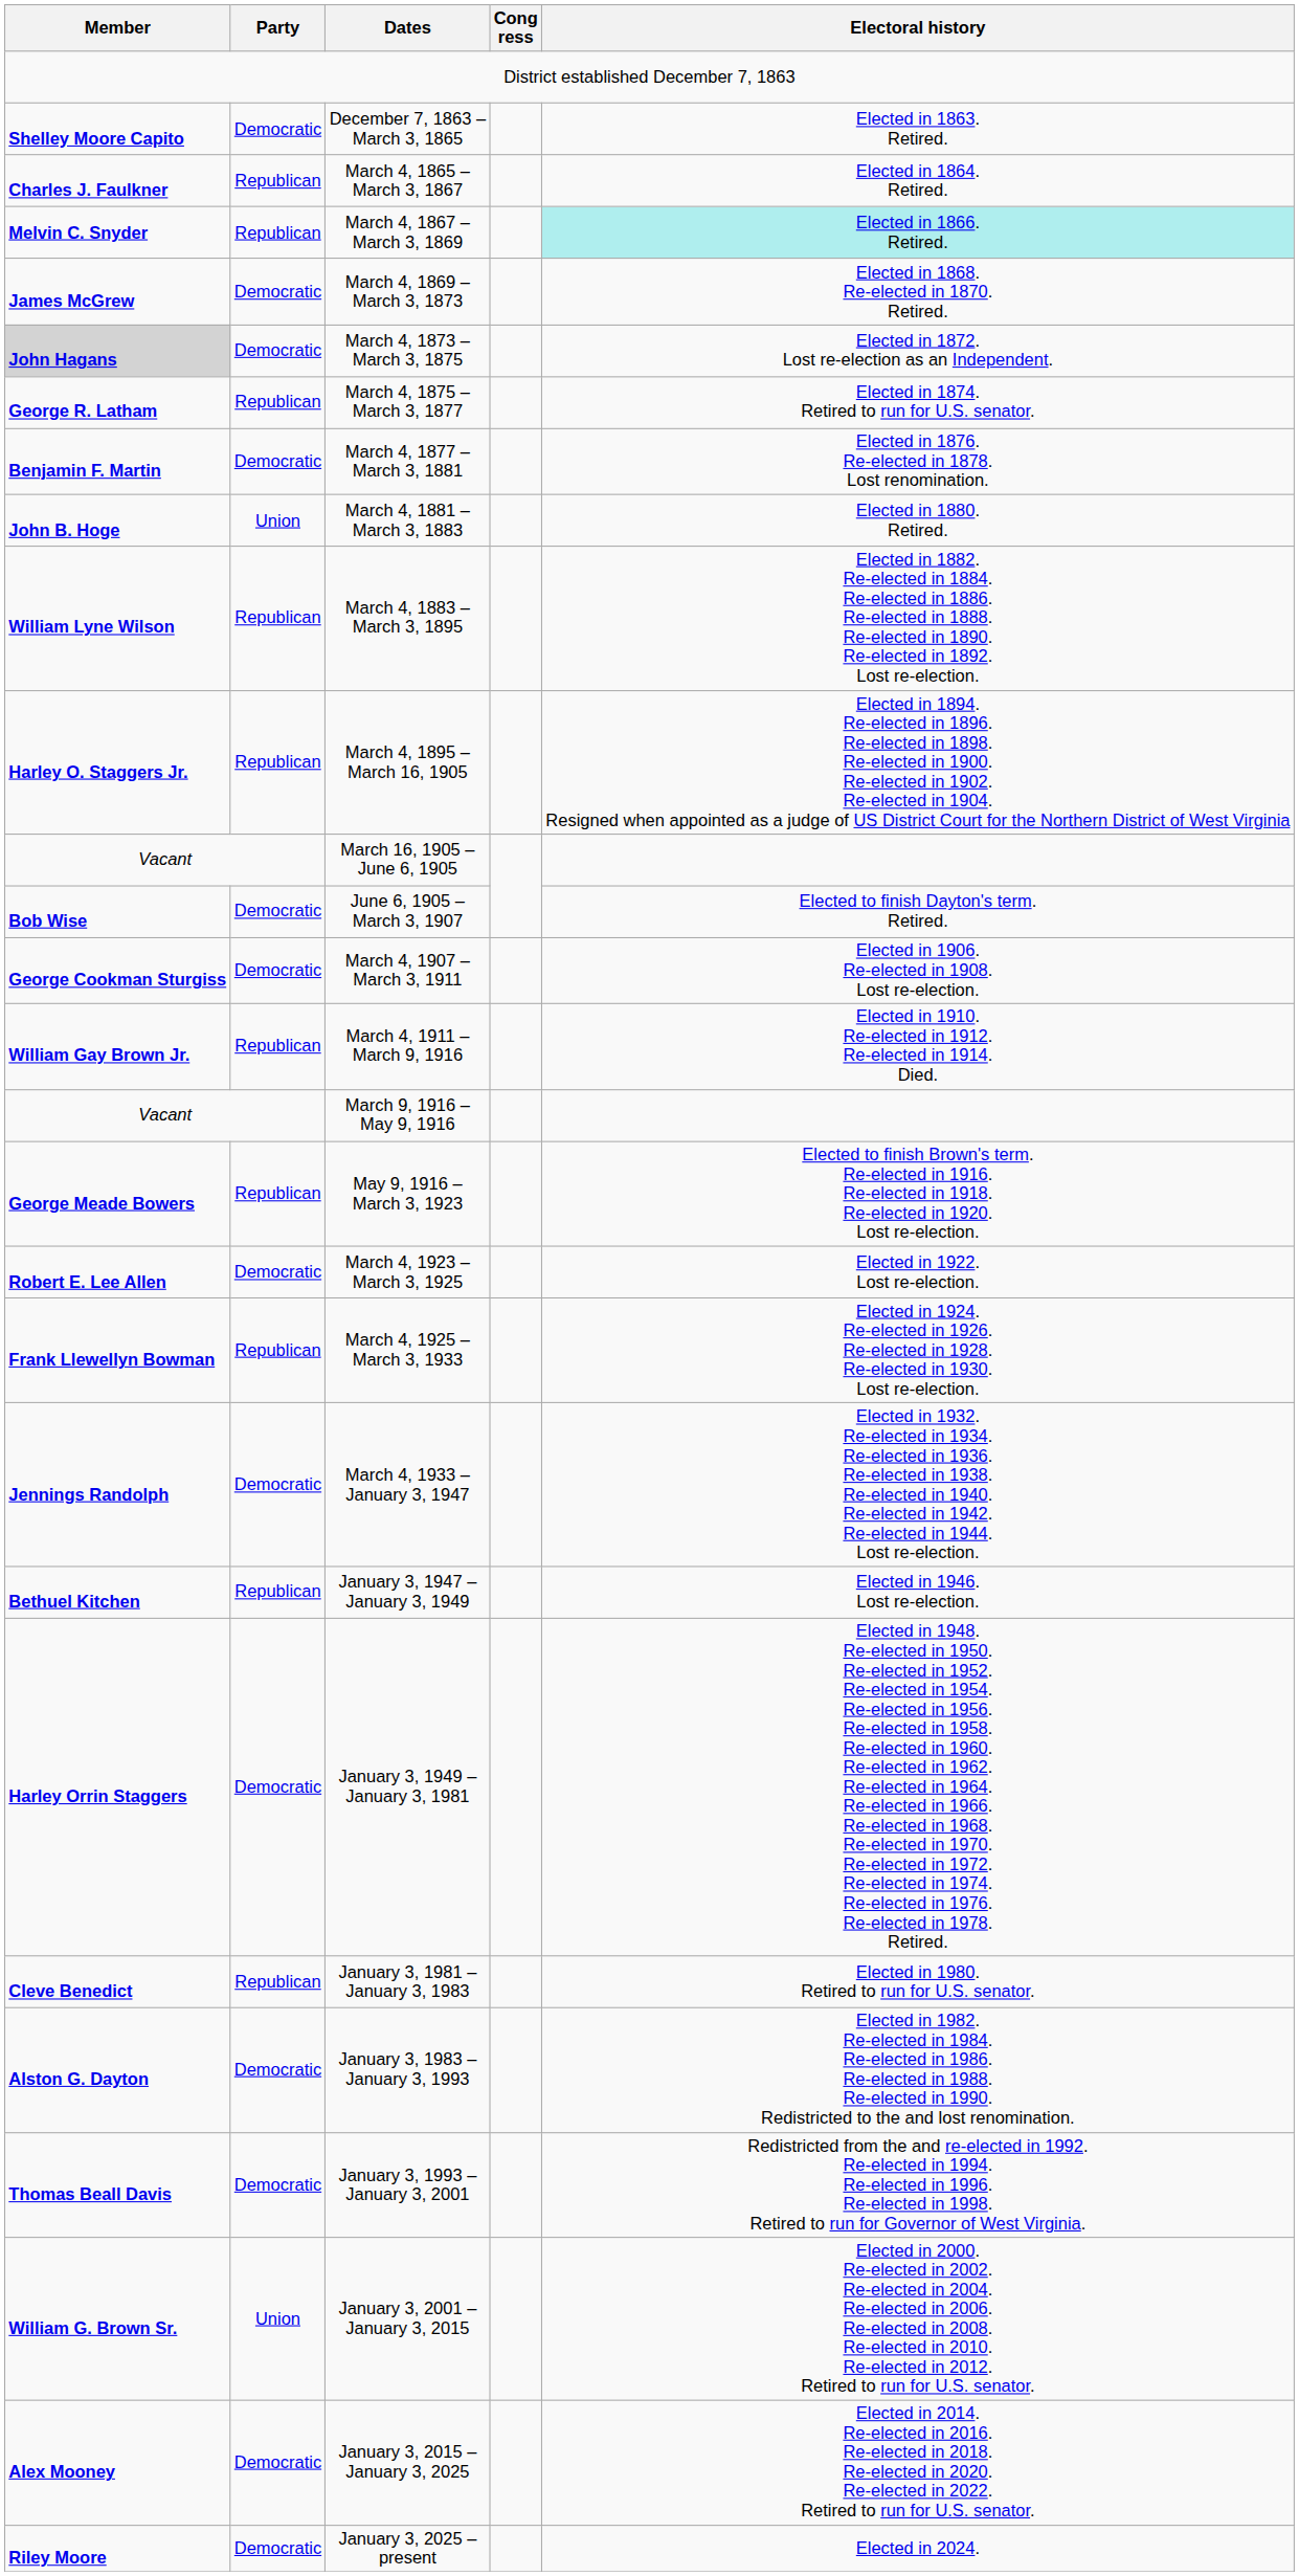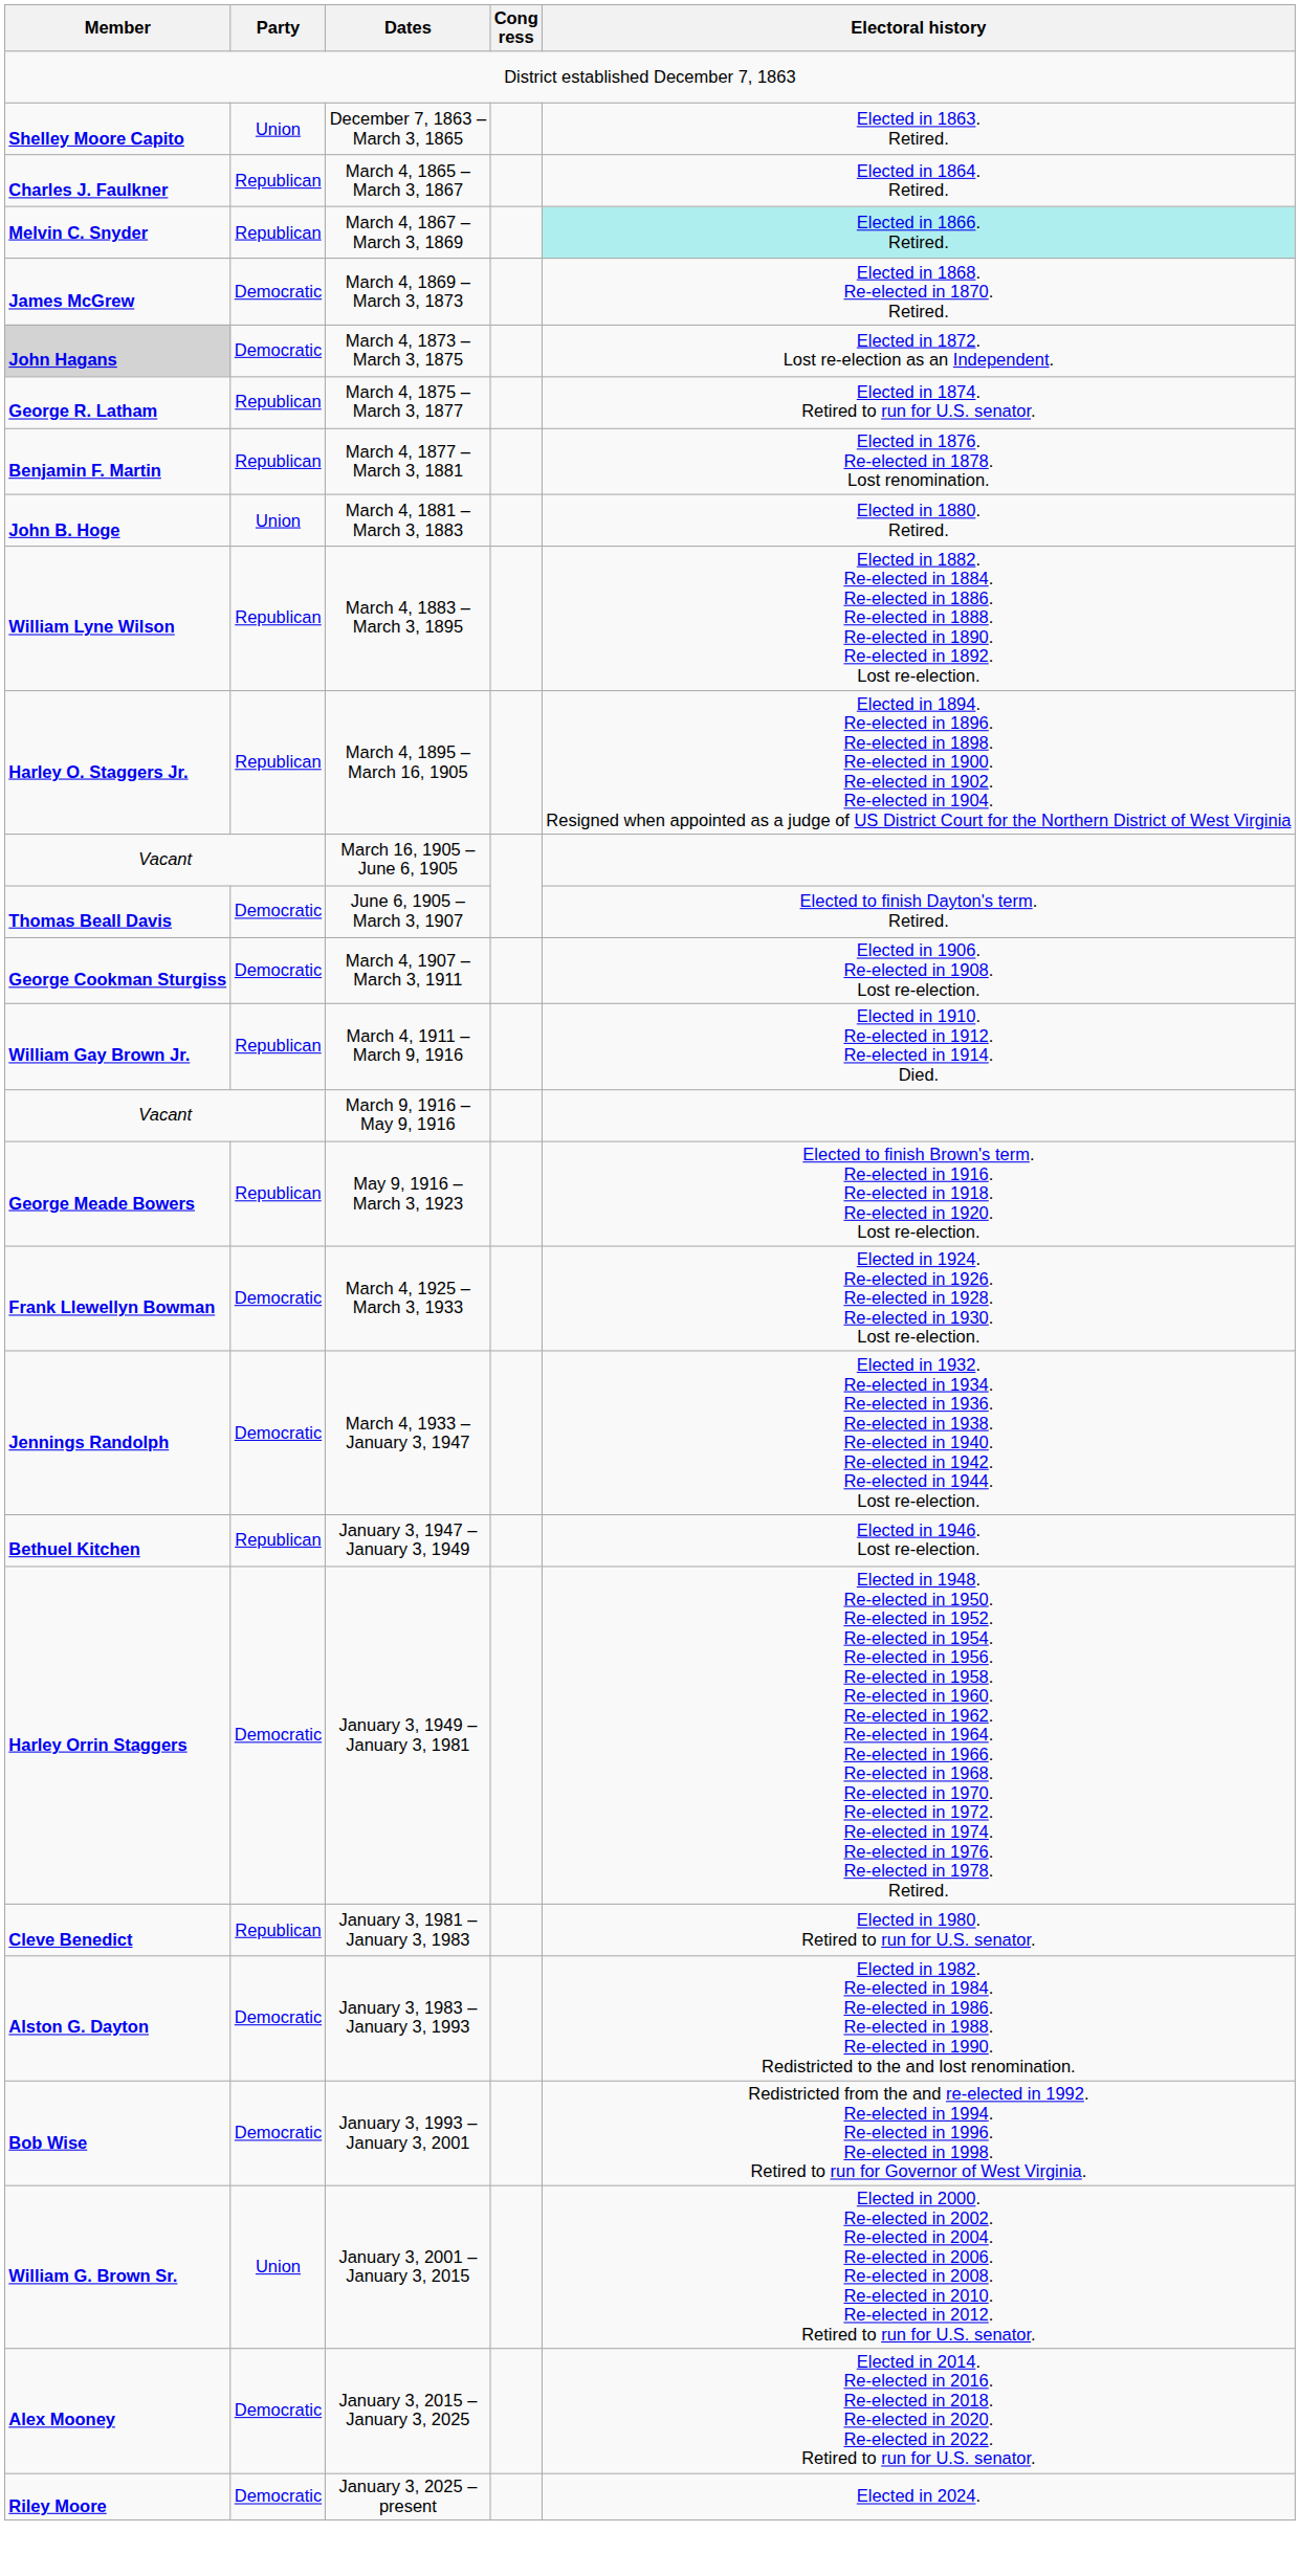December 7, 1863 – March 3, 1865 | Party: Democratic -> Union
March 4, 1877 – March 3, 1881 | Party: Democratic -> Republican
June 6, 1905 – March 3, 1907 | Member: Bob Wise -> Thomas Beall Davis
- row: Robert E. Lee Allen | Democratic | March 4, 1923 – March 3, 1925 | Elected in 1922. Lost re-election.
March 4, 1925 – March 3, 1933 | Party: Republican -> Democratic
January 3, 1993 – January 3, 2001 | Member: Thomas Beall Davis -> Bob Wise
